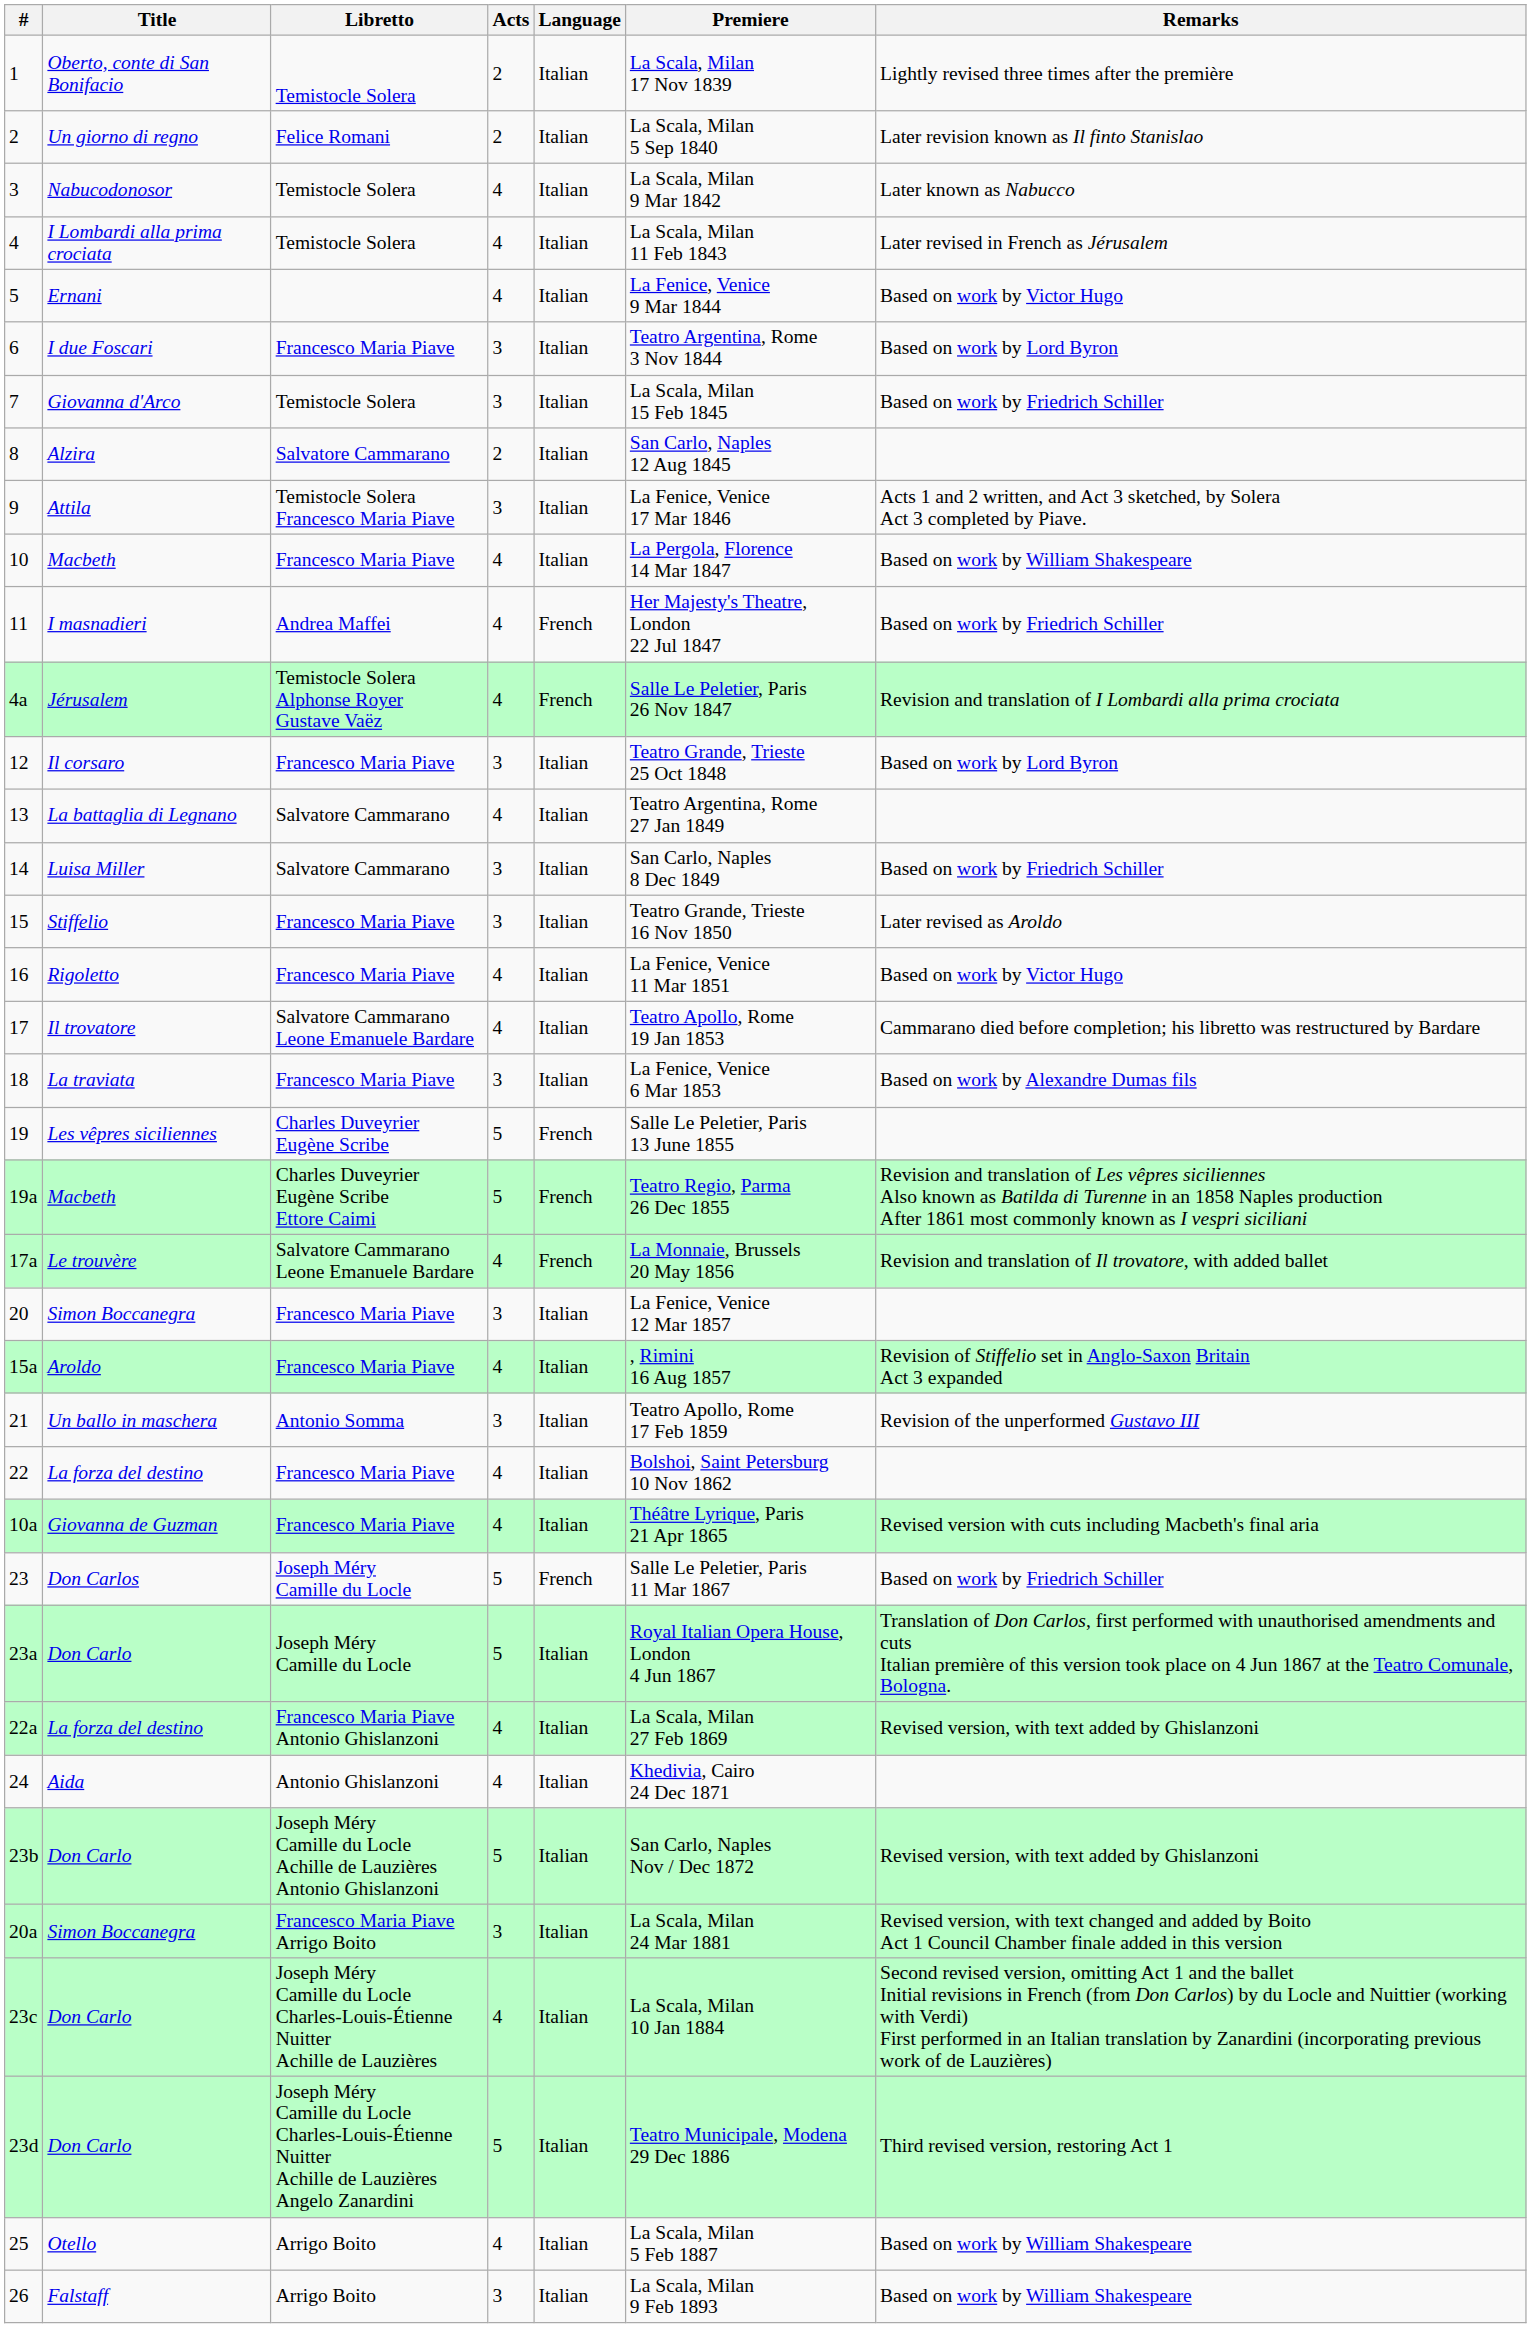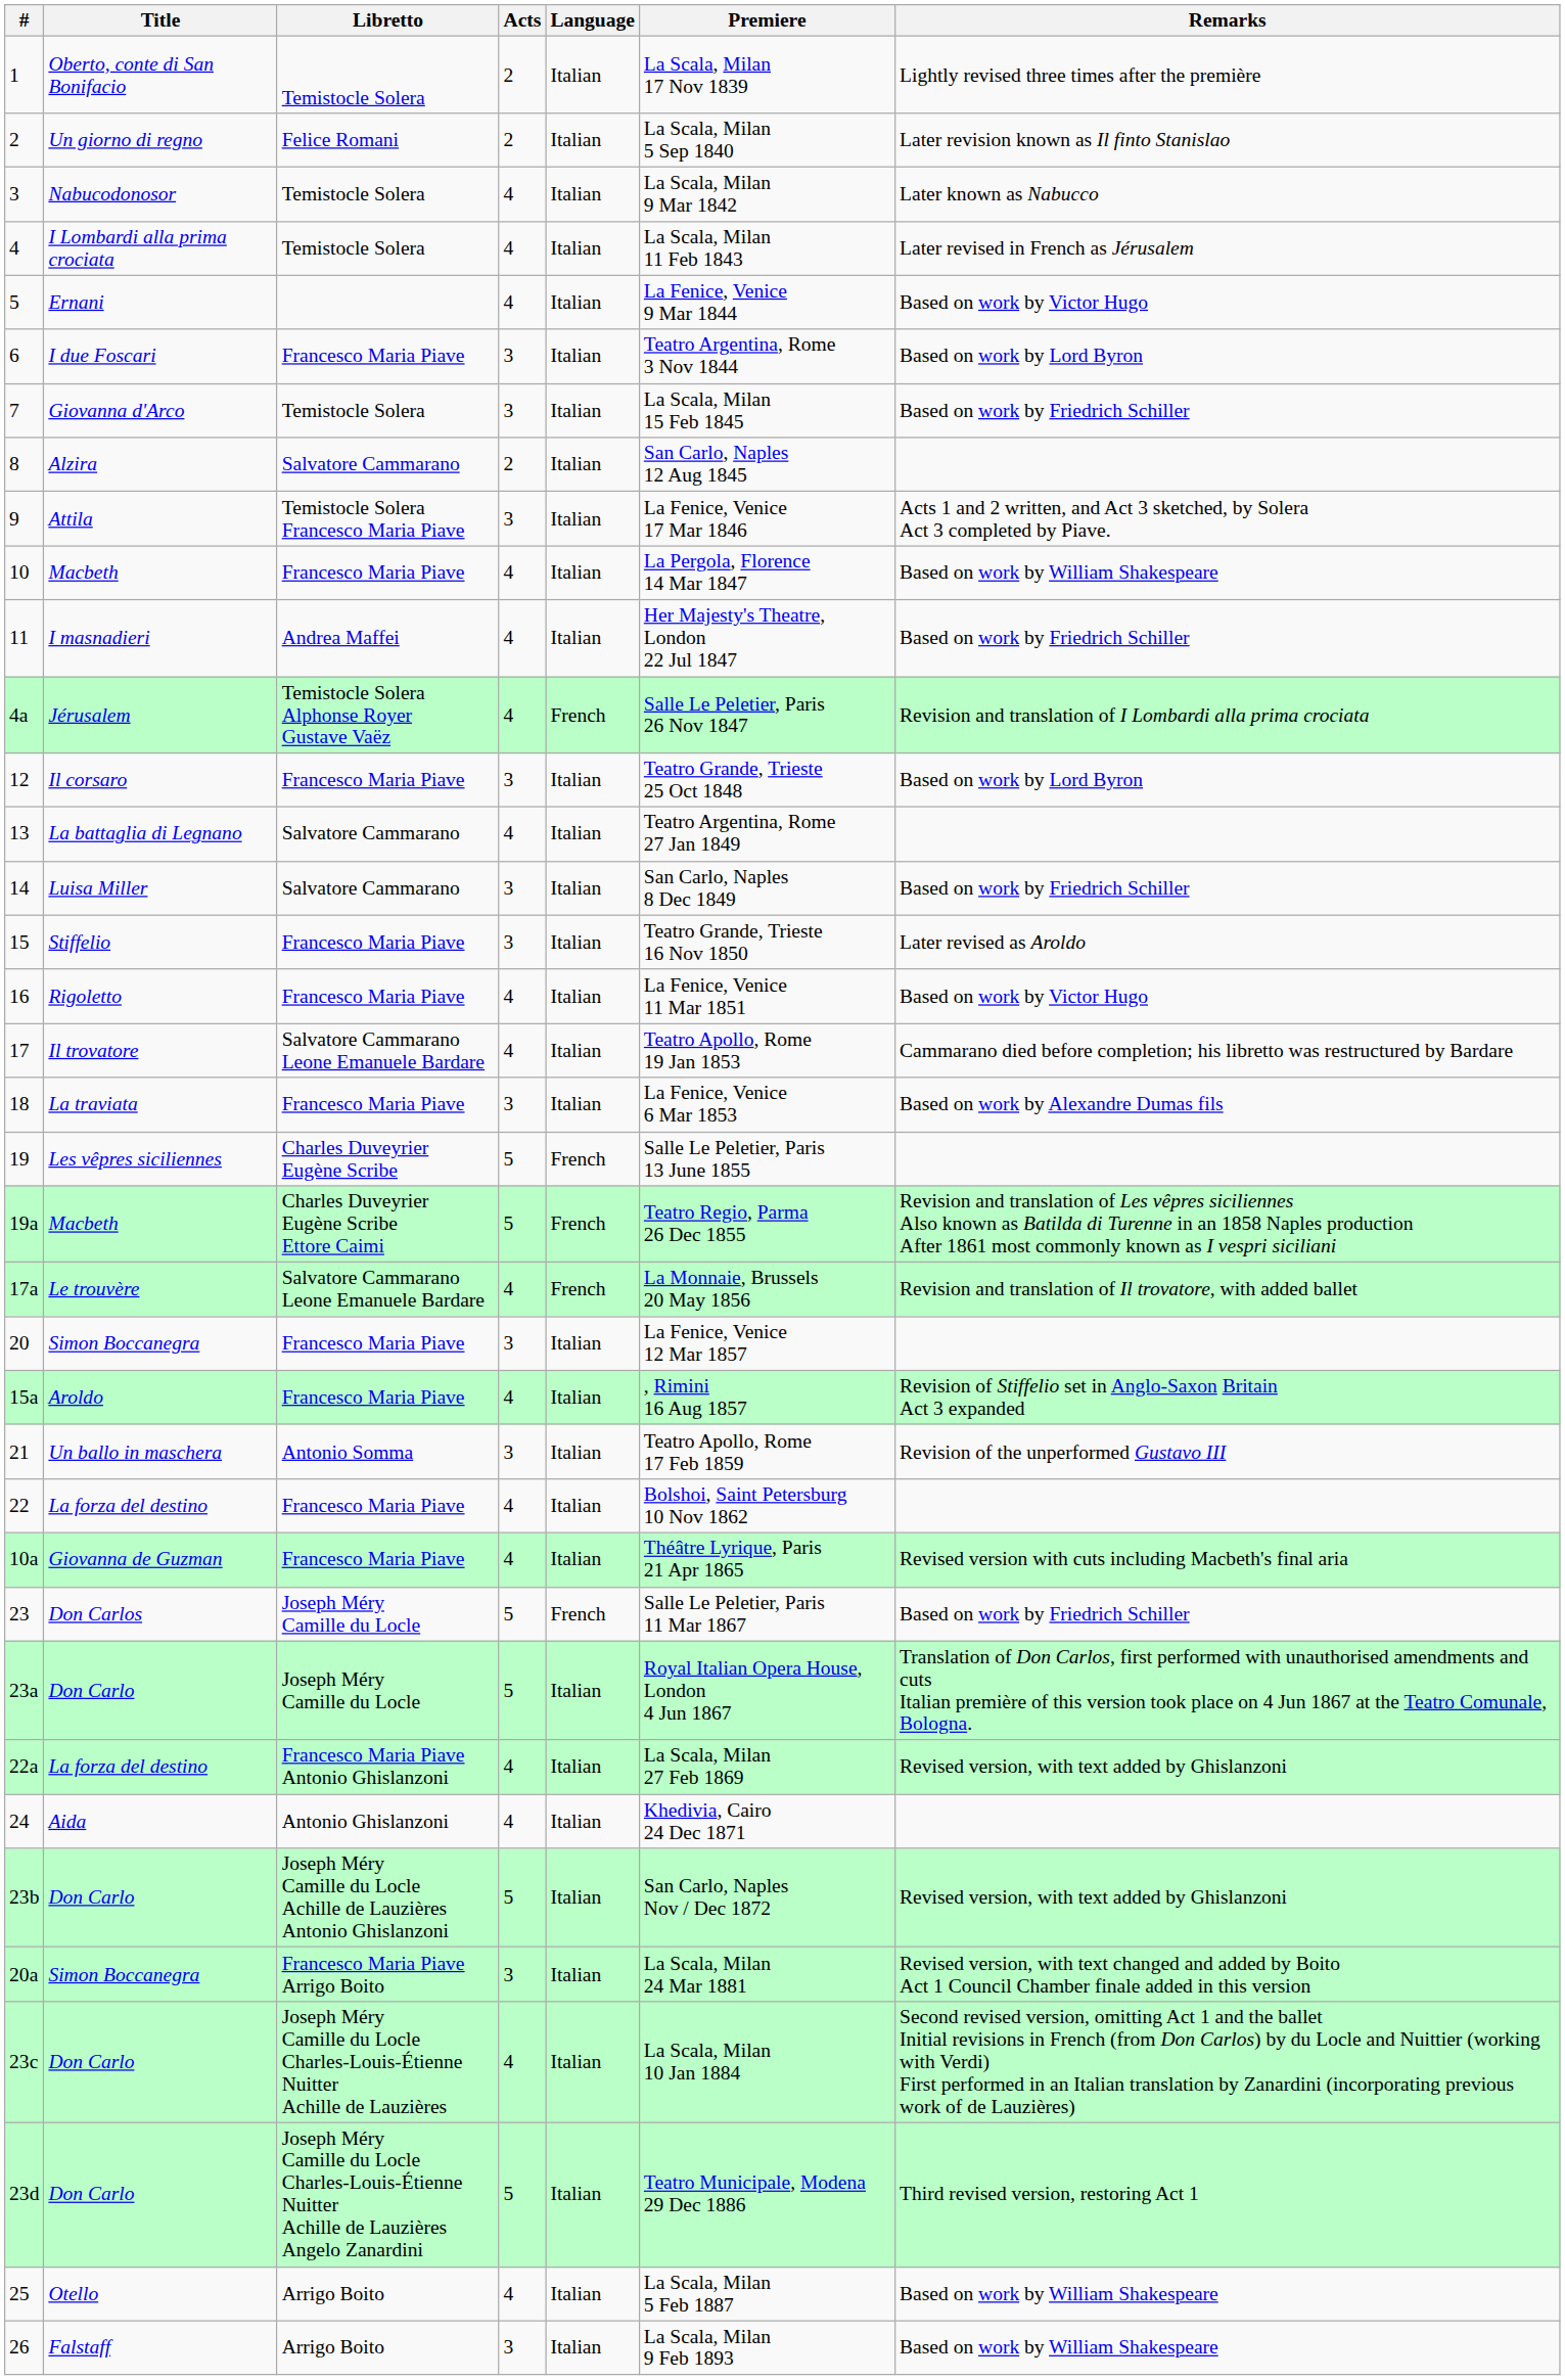11 | Language: French -> Italian
